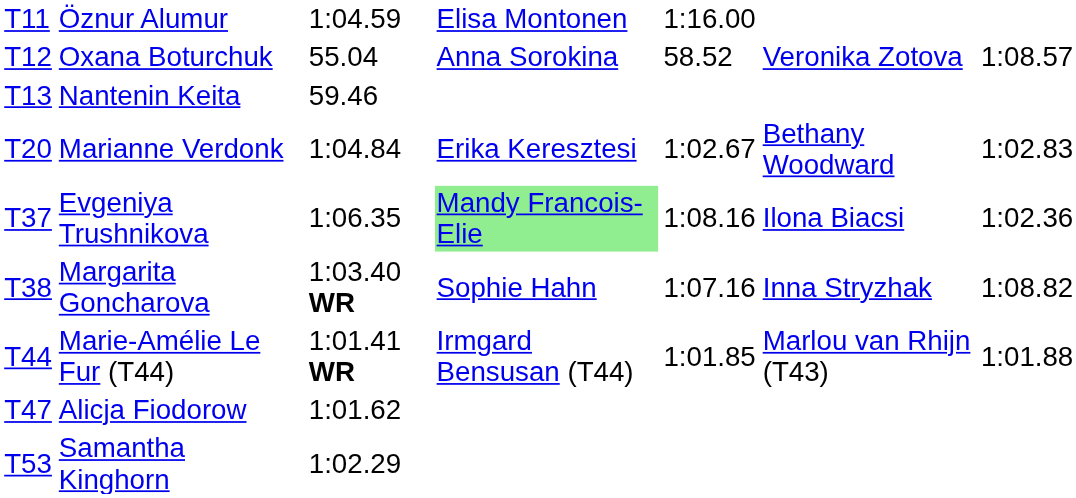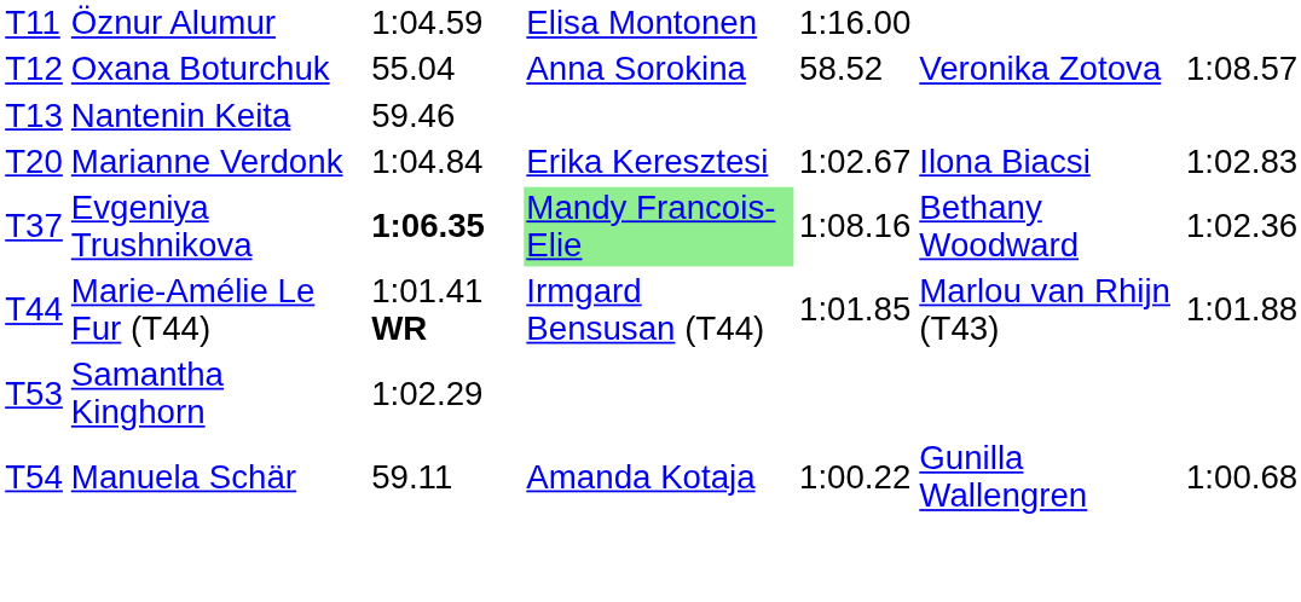Marianne Verdonk | column 6: Bethany Woodward -> Ilona Biacsi
Evgeniya Trushnikova | column 3: normal -> bold
Evgeniya Trushnikova | column 6: Ilona Biacsi -> Bethany Woodward
- row: T38 | Margarita Goncharova | 1:03.40 WR | Sophie Hahn | 1:07.16 | Inna Stryzhak | 1:08.82
- row: T47 | Alicja Fiodorow | 1:01.62
+ row: T54 | Manuela Schär | 59.11 | Amanda Kotaja | 1:00.22 | Gunilla Wallengren | 1:00.68
